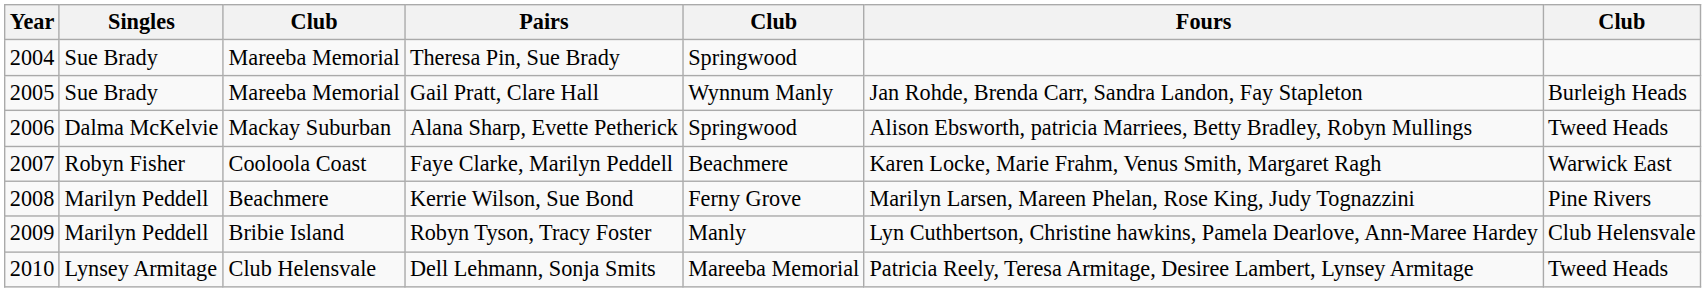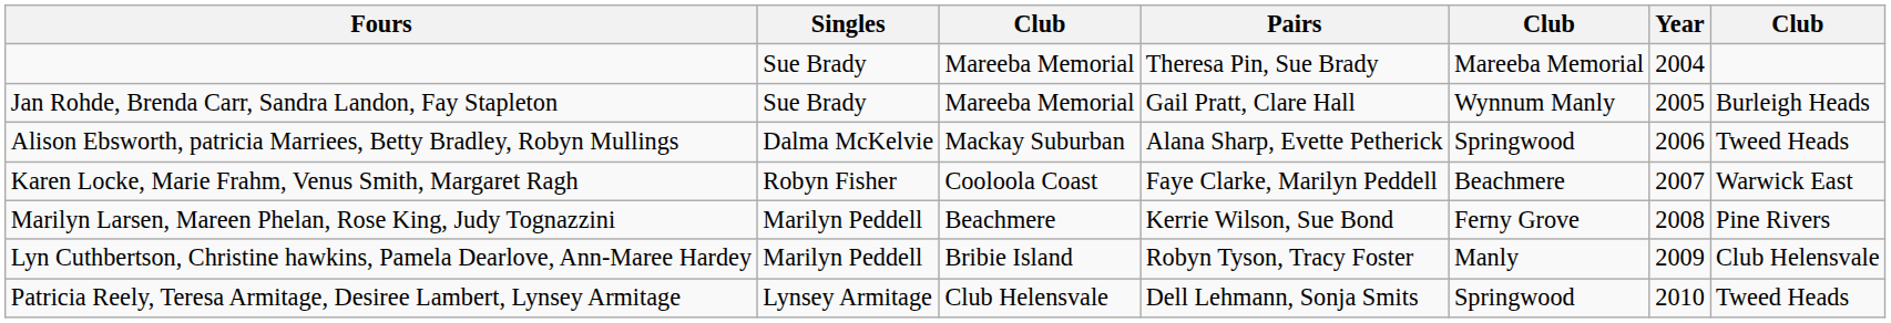columns swapped: Year <-> Fours
Theresa Pin, Sue Brady | column 5: Springwood -> Mareeba Memorial
Dell Lehmann, Sonja Smits | column 5: Mareeba Memorial -> Springwood
